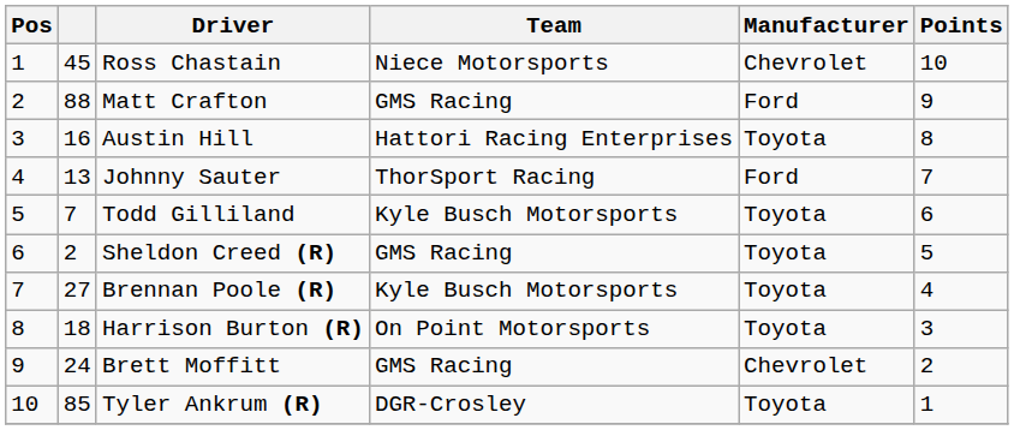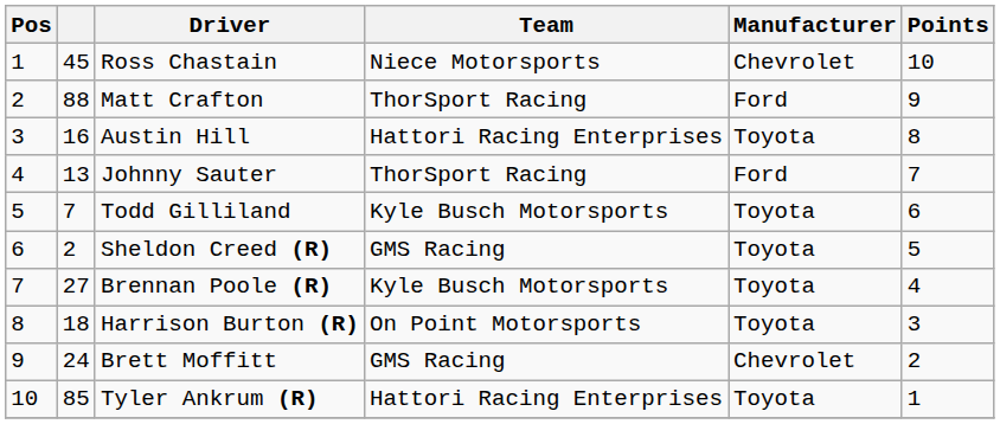Matt Crafton | Team: GMS Racing -> ThorSport Racing
Tyler Ankrum (R) | Team: DGR-Crosley -> Hattori Racing Enterprises
